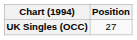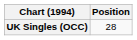UK Singles (OCC) | Position: 27 -> 28
